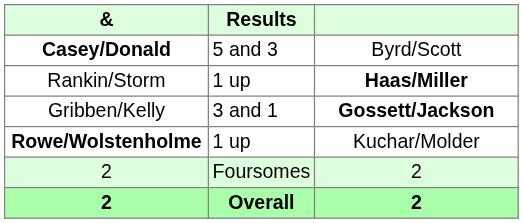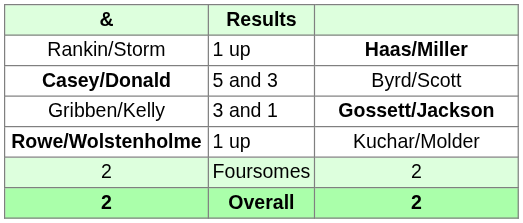rows swapped: Rankin/Storm <-> Casey/Donald
